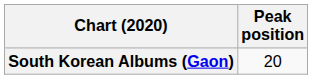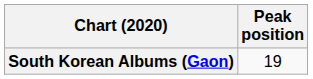South Korean Albums (Gaon) | Peak position: 20 -> 19
